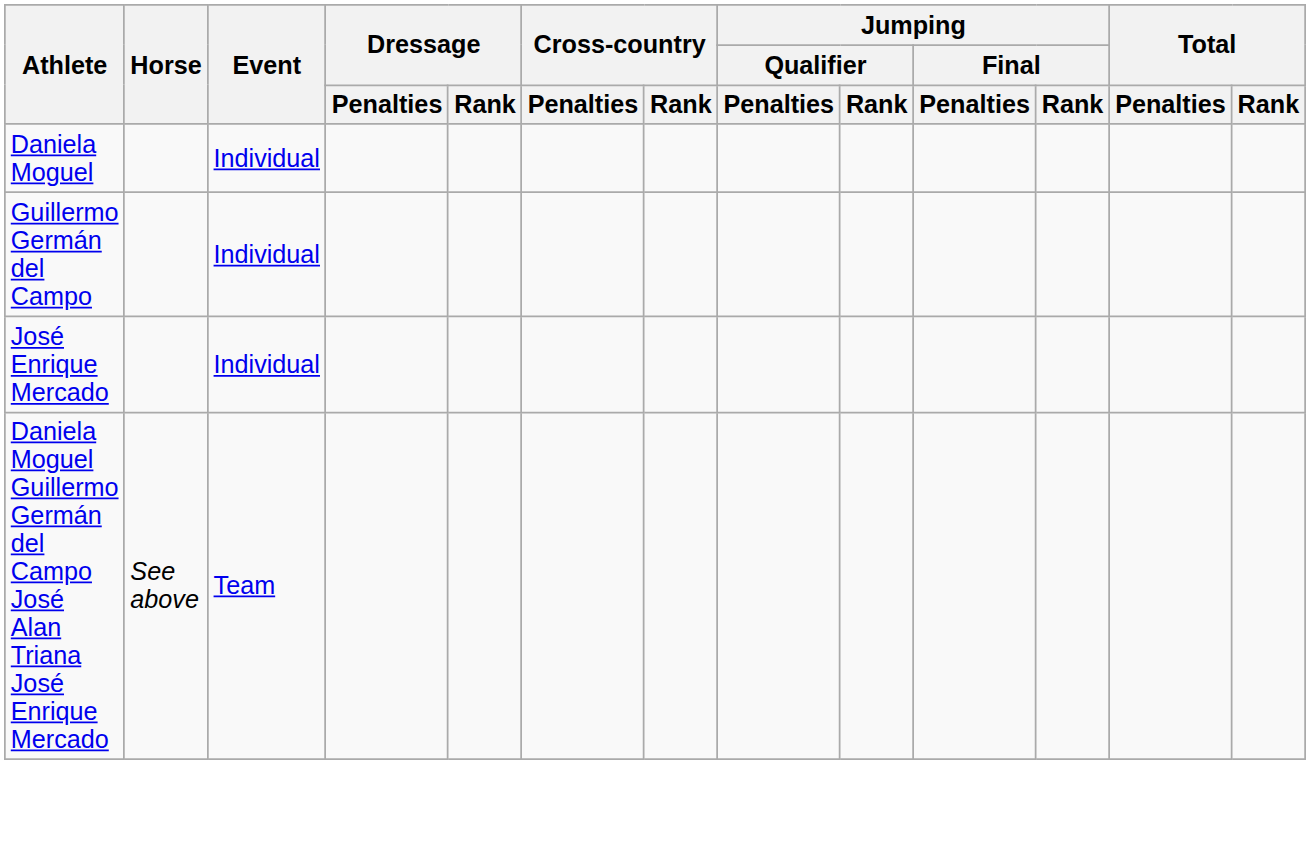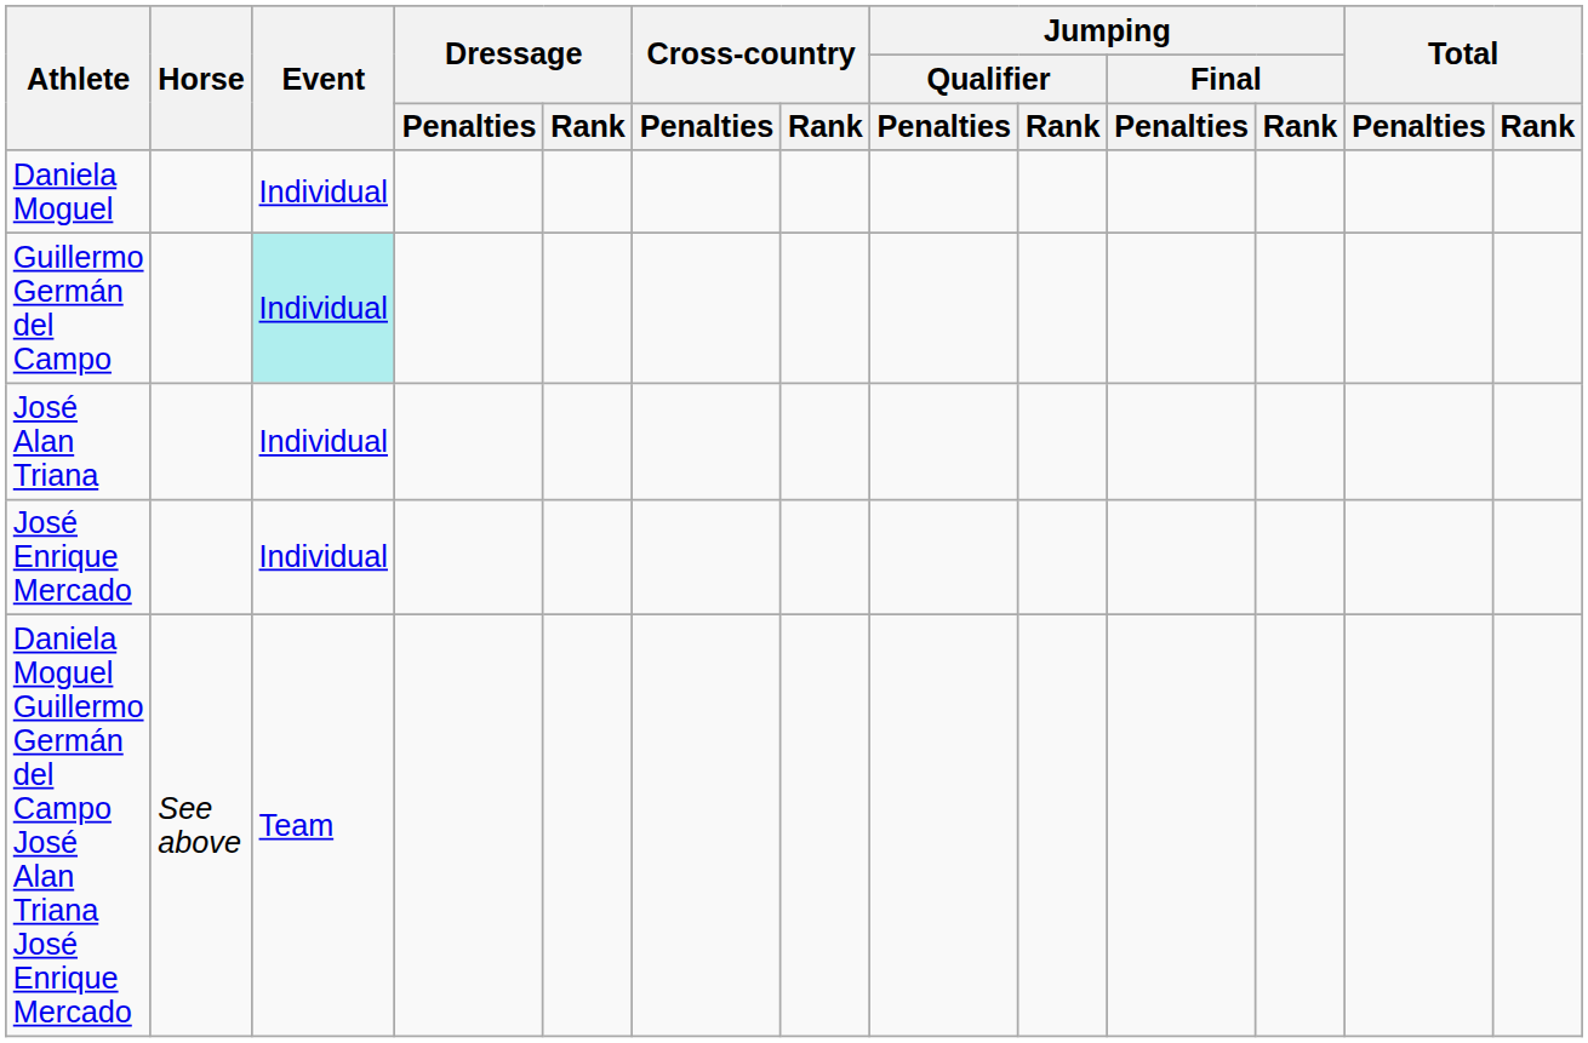Guillermo Germán del Campo | Event: no background -> paleturquoise background
+ row: José Alan Triana | Individual
